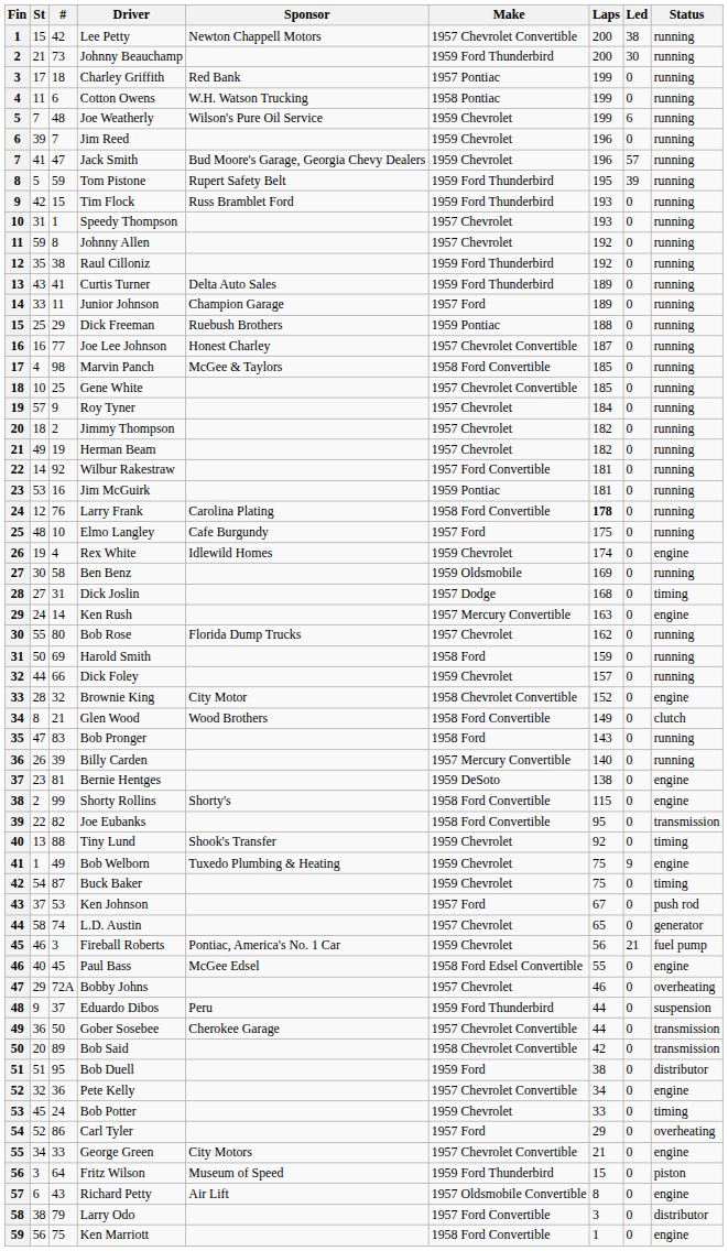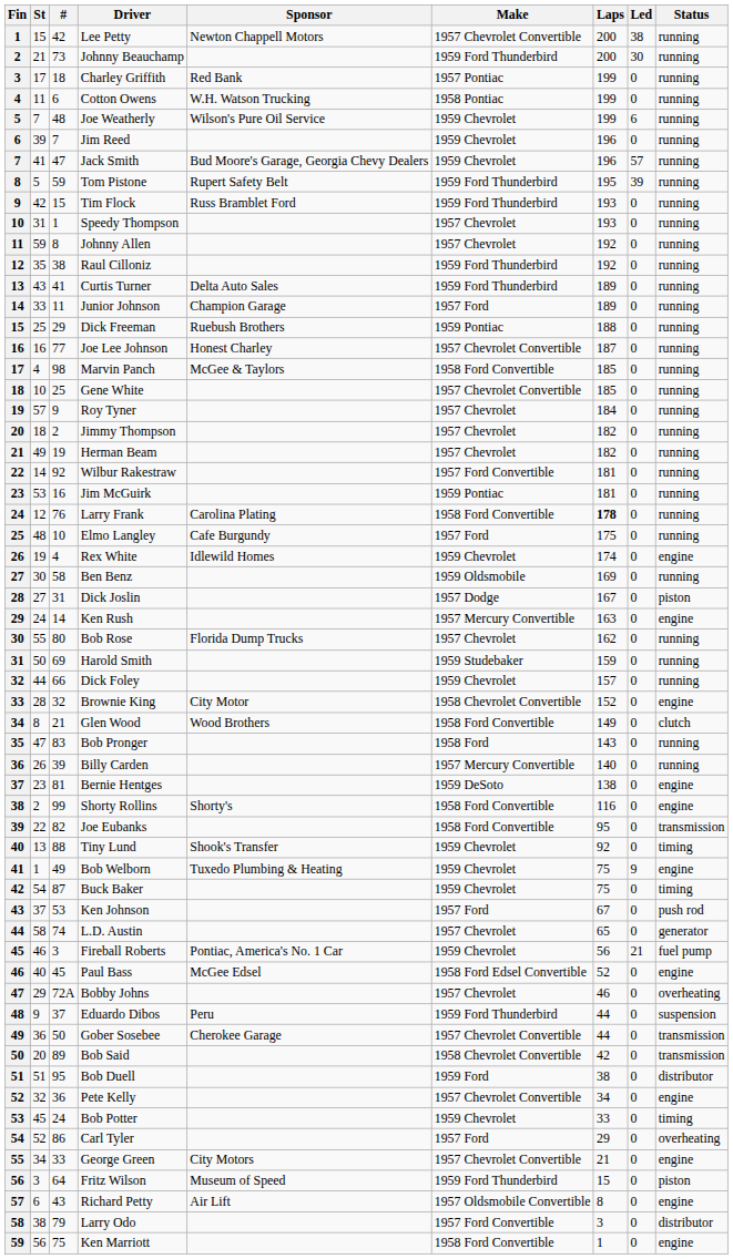Dick Joslin | Laps: 168 -> 167
Dick Joslin | Status: timing -> piston
Harold Smith | Make: 1958 Ford -> 1959 Studebaker
Shorty Rollins | Laps: 115 -> 116
Paul Bass | Laps: 55 -> 52
